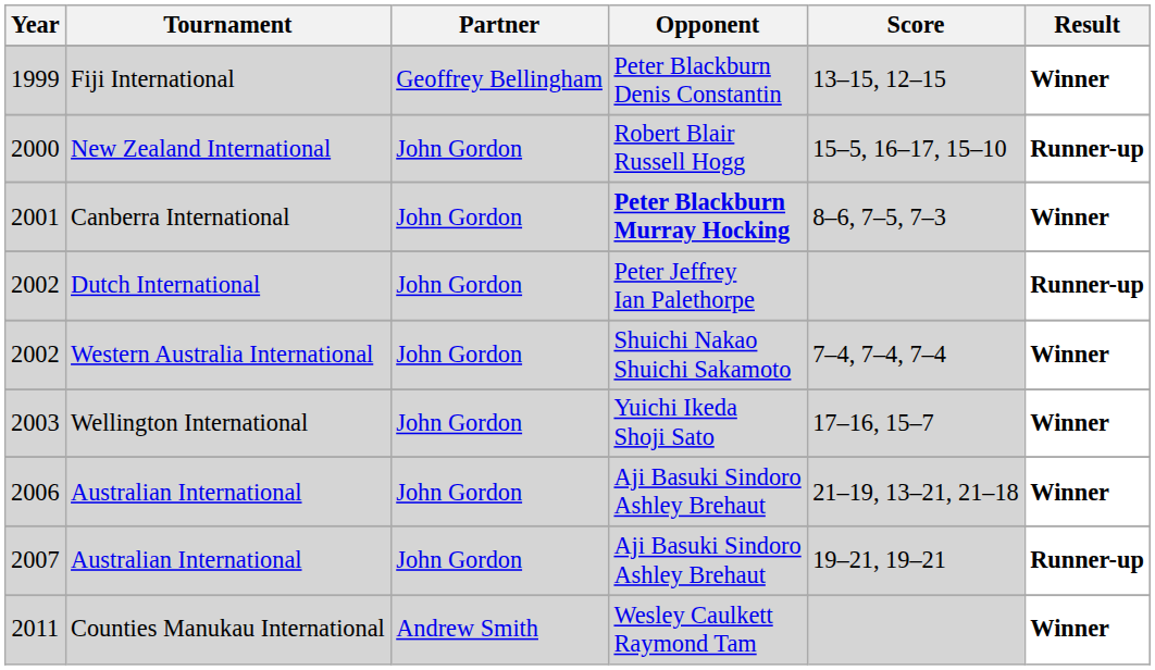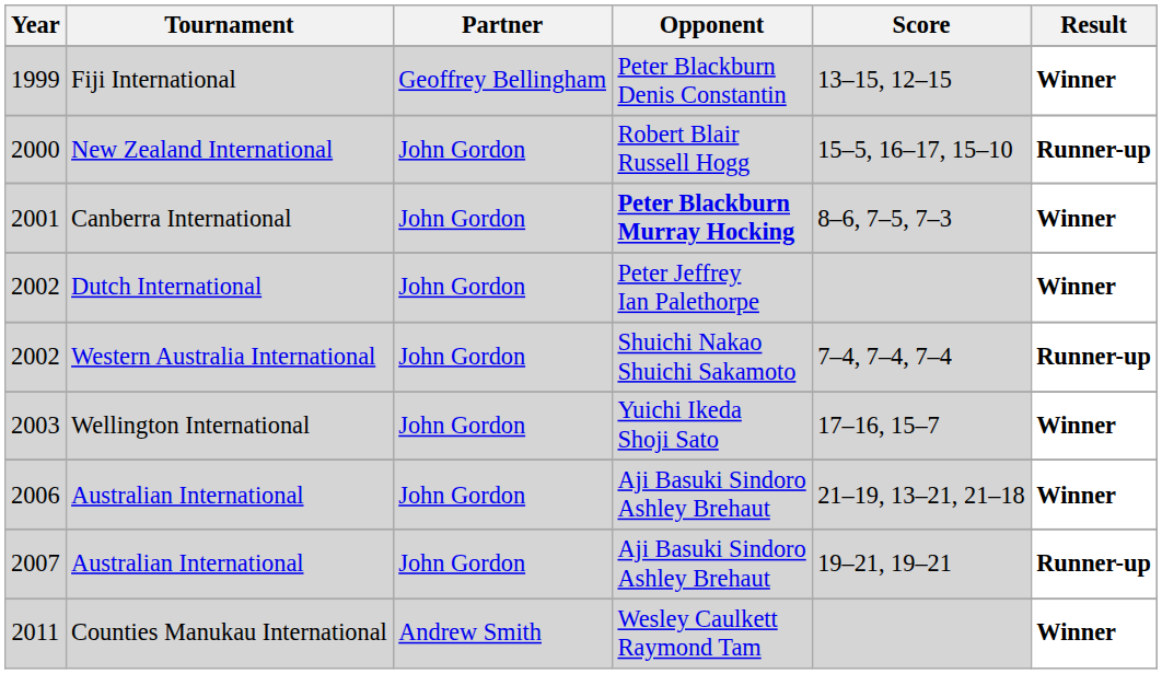2002 / Dutch International | Result: Runner-up -> Winner
2002 / Western Australia International | Result: Winner -> Runner-up
